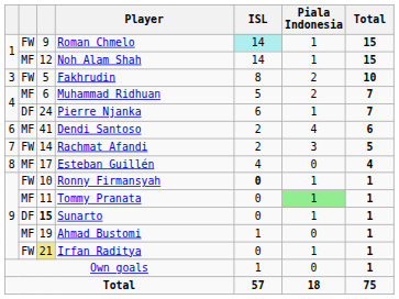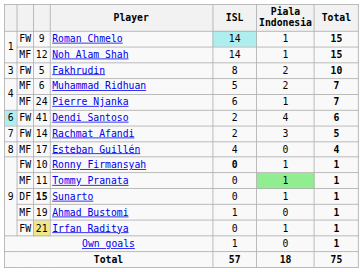Pierre Njanka | column 2: DF -> MF
Dendi Santoso | column 1: no background -> paleturquoise background
Dendi Santoso | column 2: MF -> FW
